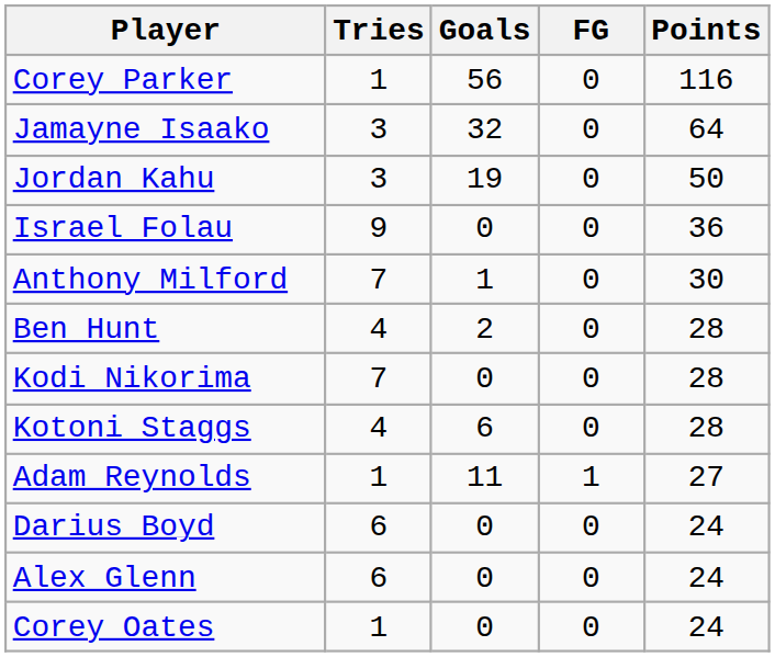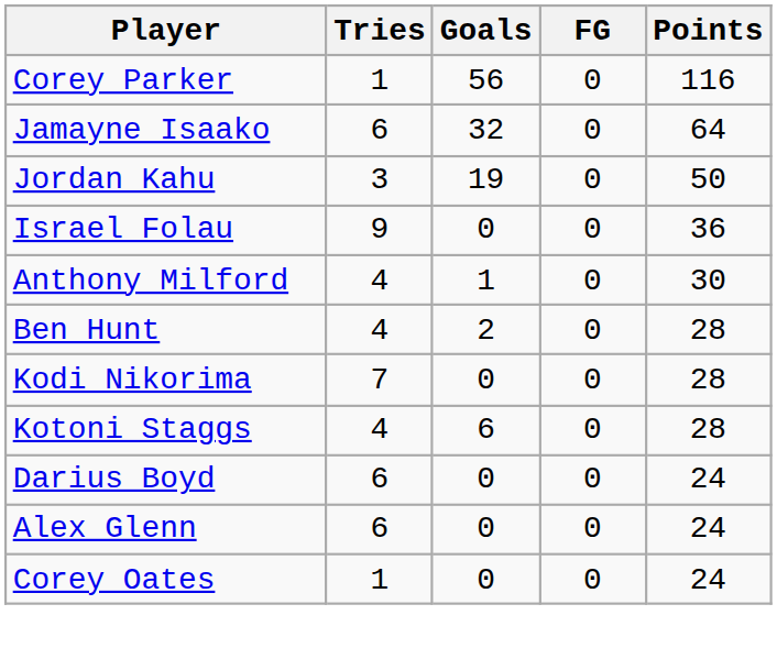Jamayne Isaako | Tries: 3 -> 6
Anthony Milford | Tries: 7 -> 4
- row: Adam Reynolds | 1 | 11 | 1 | 27
